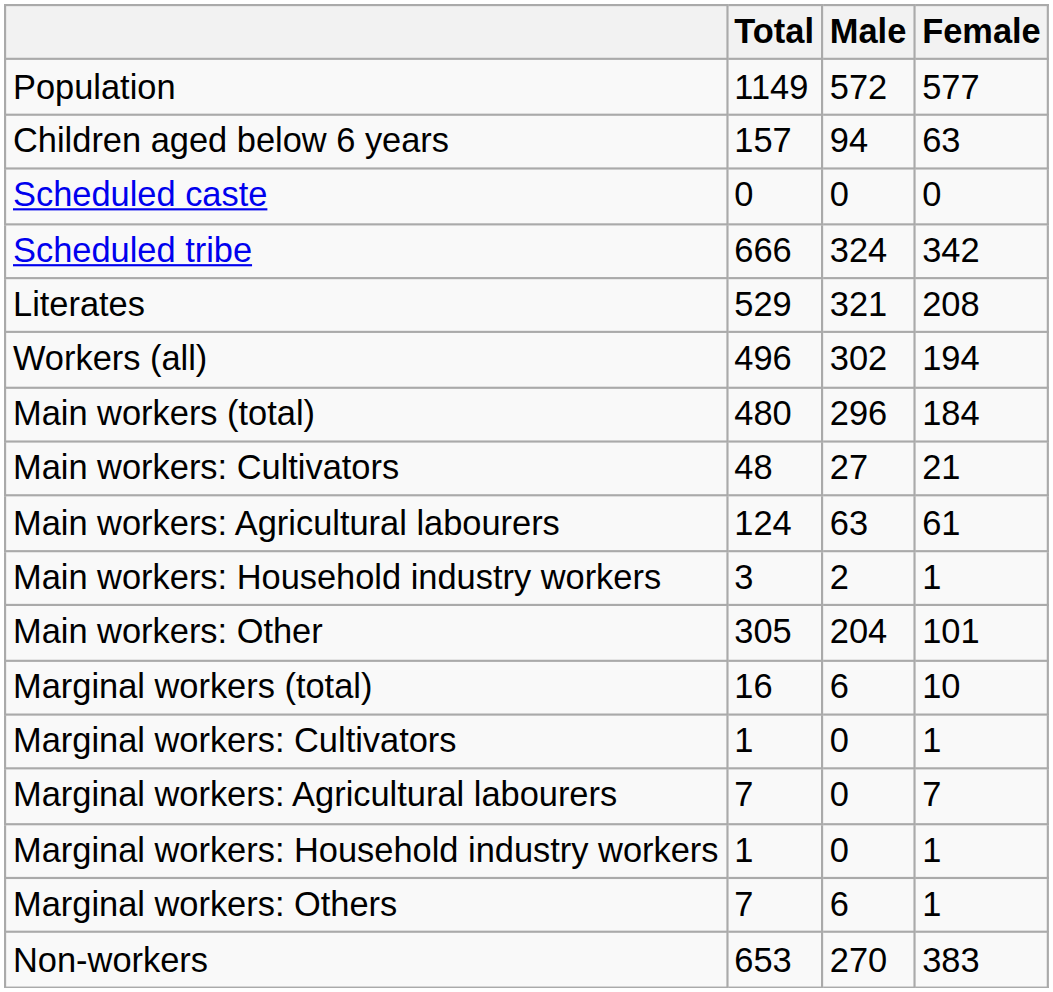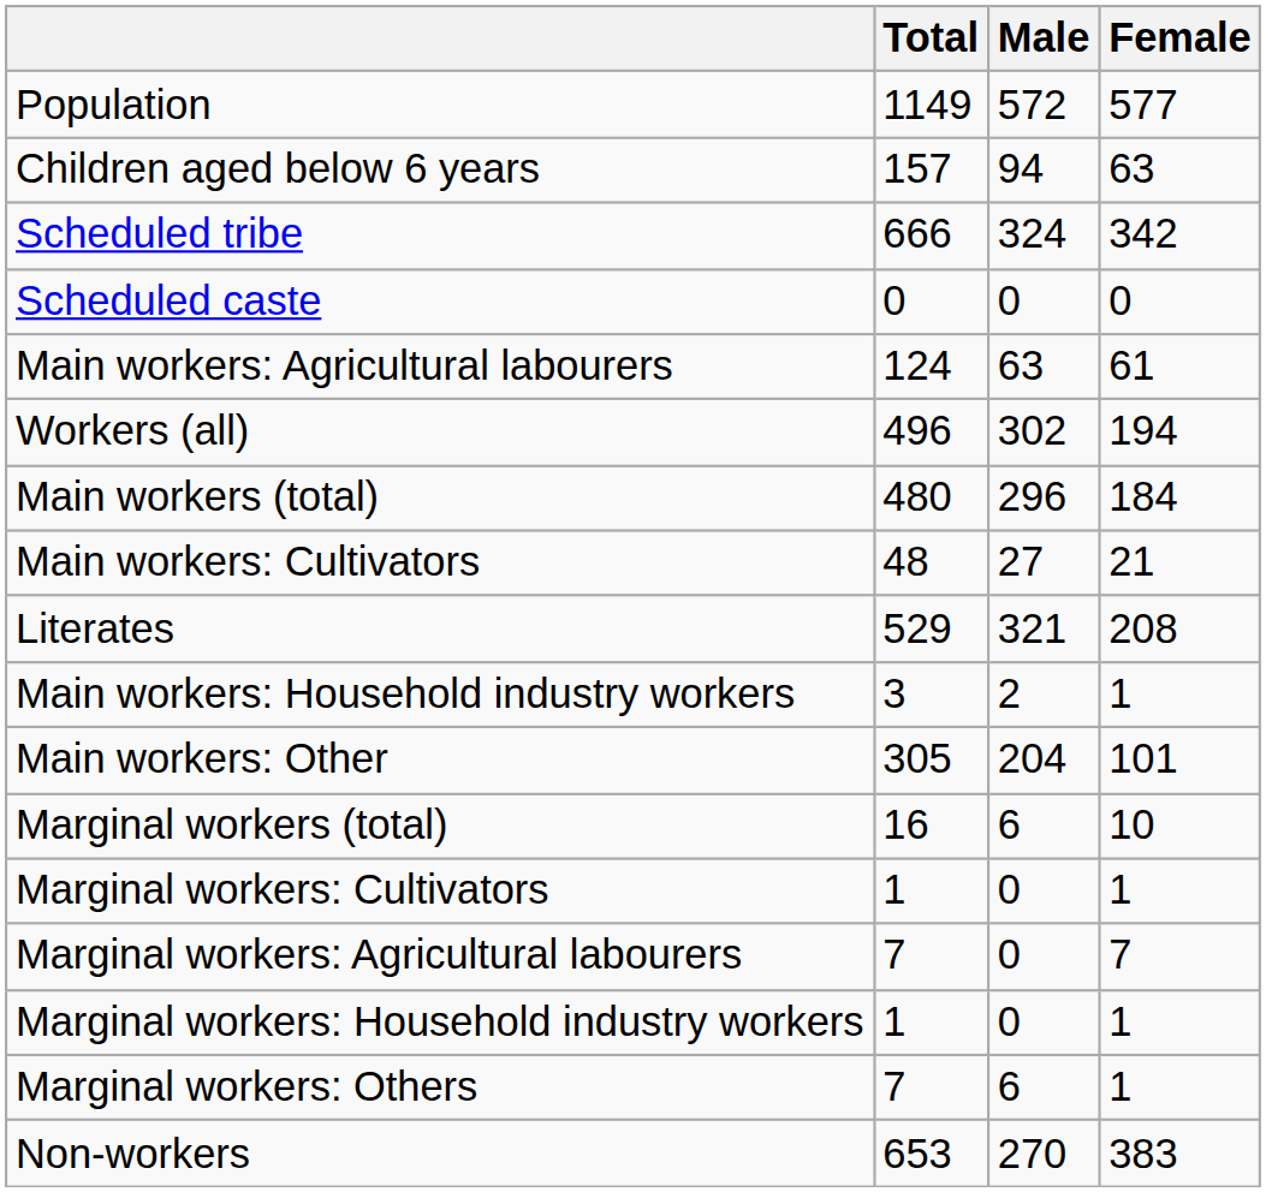rows swapped: Scheduled caste <-> Scheduled tribe
rows swapped: Literates <-> Main workers: Agricultural labourers
